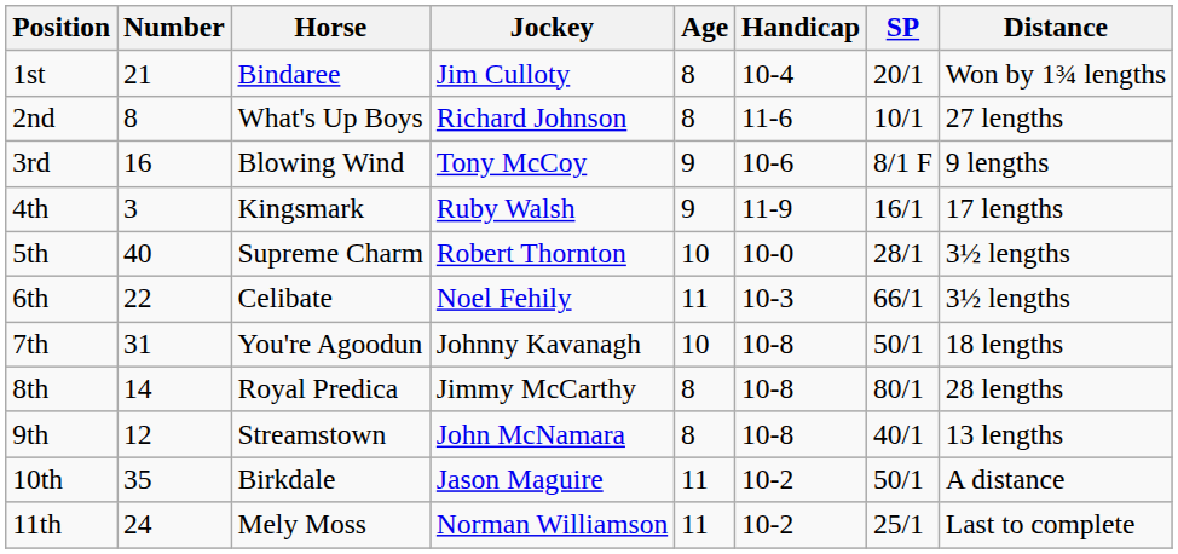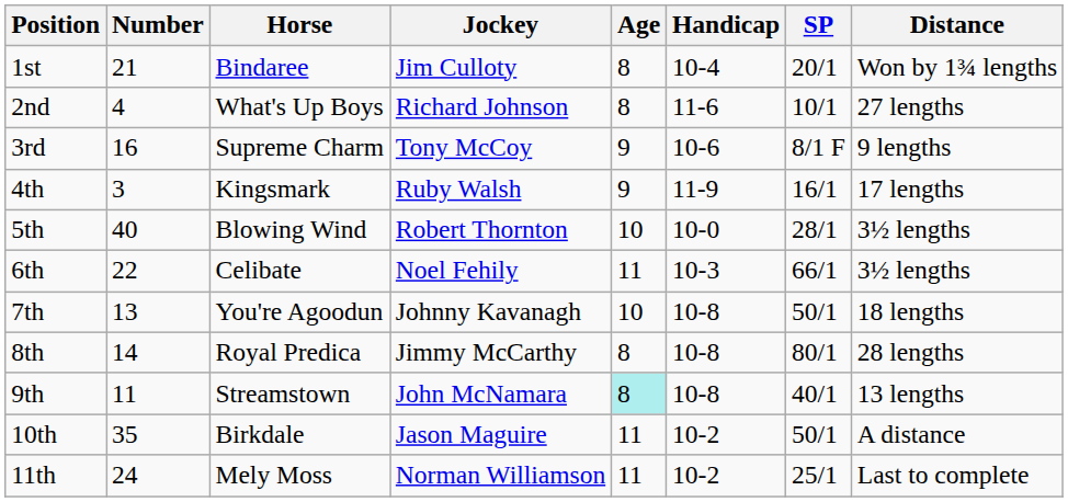2nd | Number: 8 -> 4
3rd | Horse: Blowing Wind -> Supreme Charm
5th | Horse: Supreme Charm -> Blowing Wind
7th | Number: 31 -> 13
9th | Number: 12 -> 11
9th | Age: no background -> paleturquoise background
